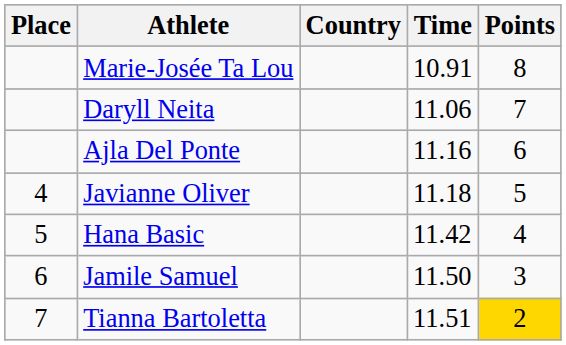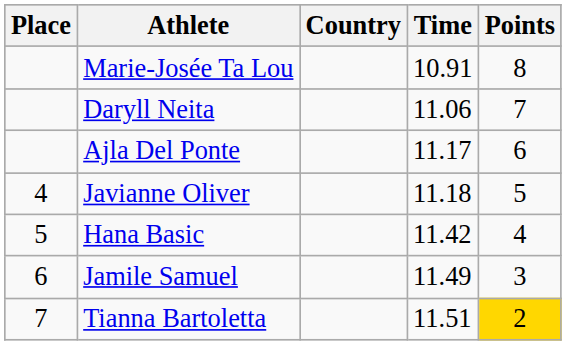Ajla Del Ponte | Time: 11.16 -> 11.17
Jamile Samuel | Time: 11.50 -> 11.49
